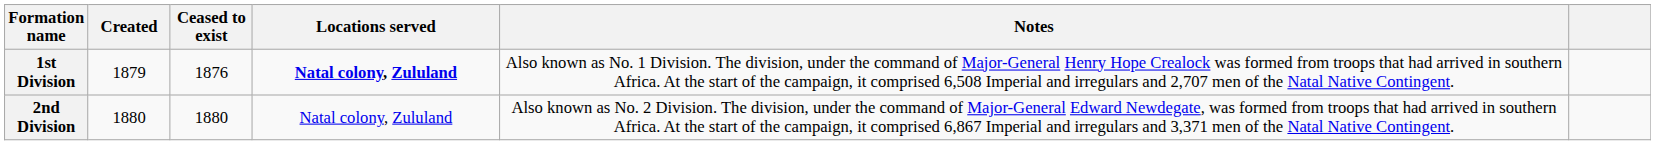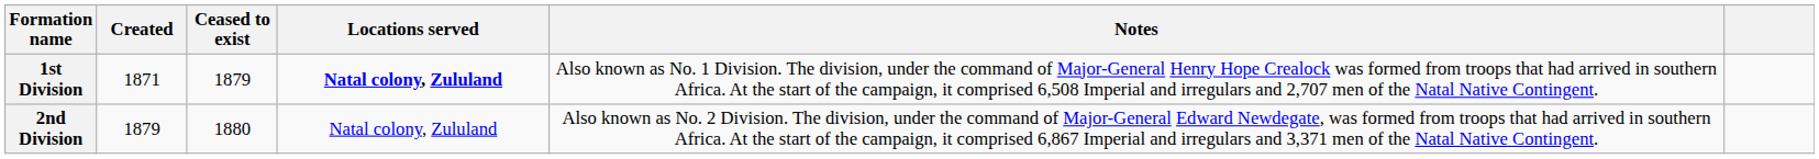1st Division | Created: 1879 -> 1871
1st Division | Ceased to exist: 1876 -> 1879
2nd Division | Created: 1880 -> 1879
